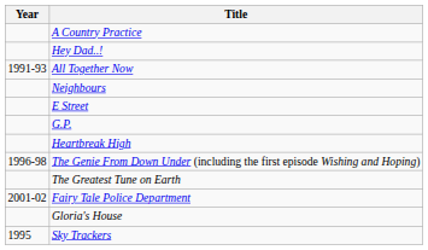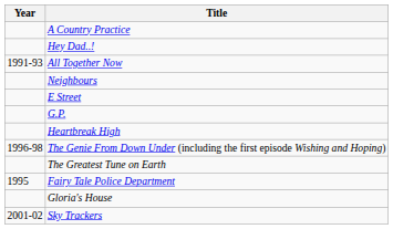Fairy Tale Police Department | Year: 2001-02 -> 1995
Sky Trackers | Year: 1995 -> 2001-02
